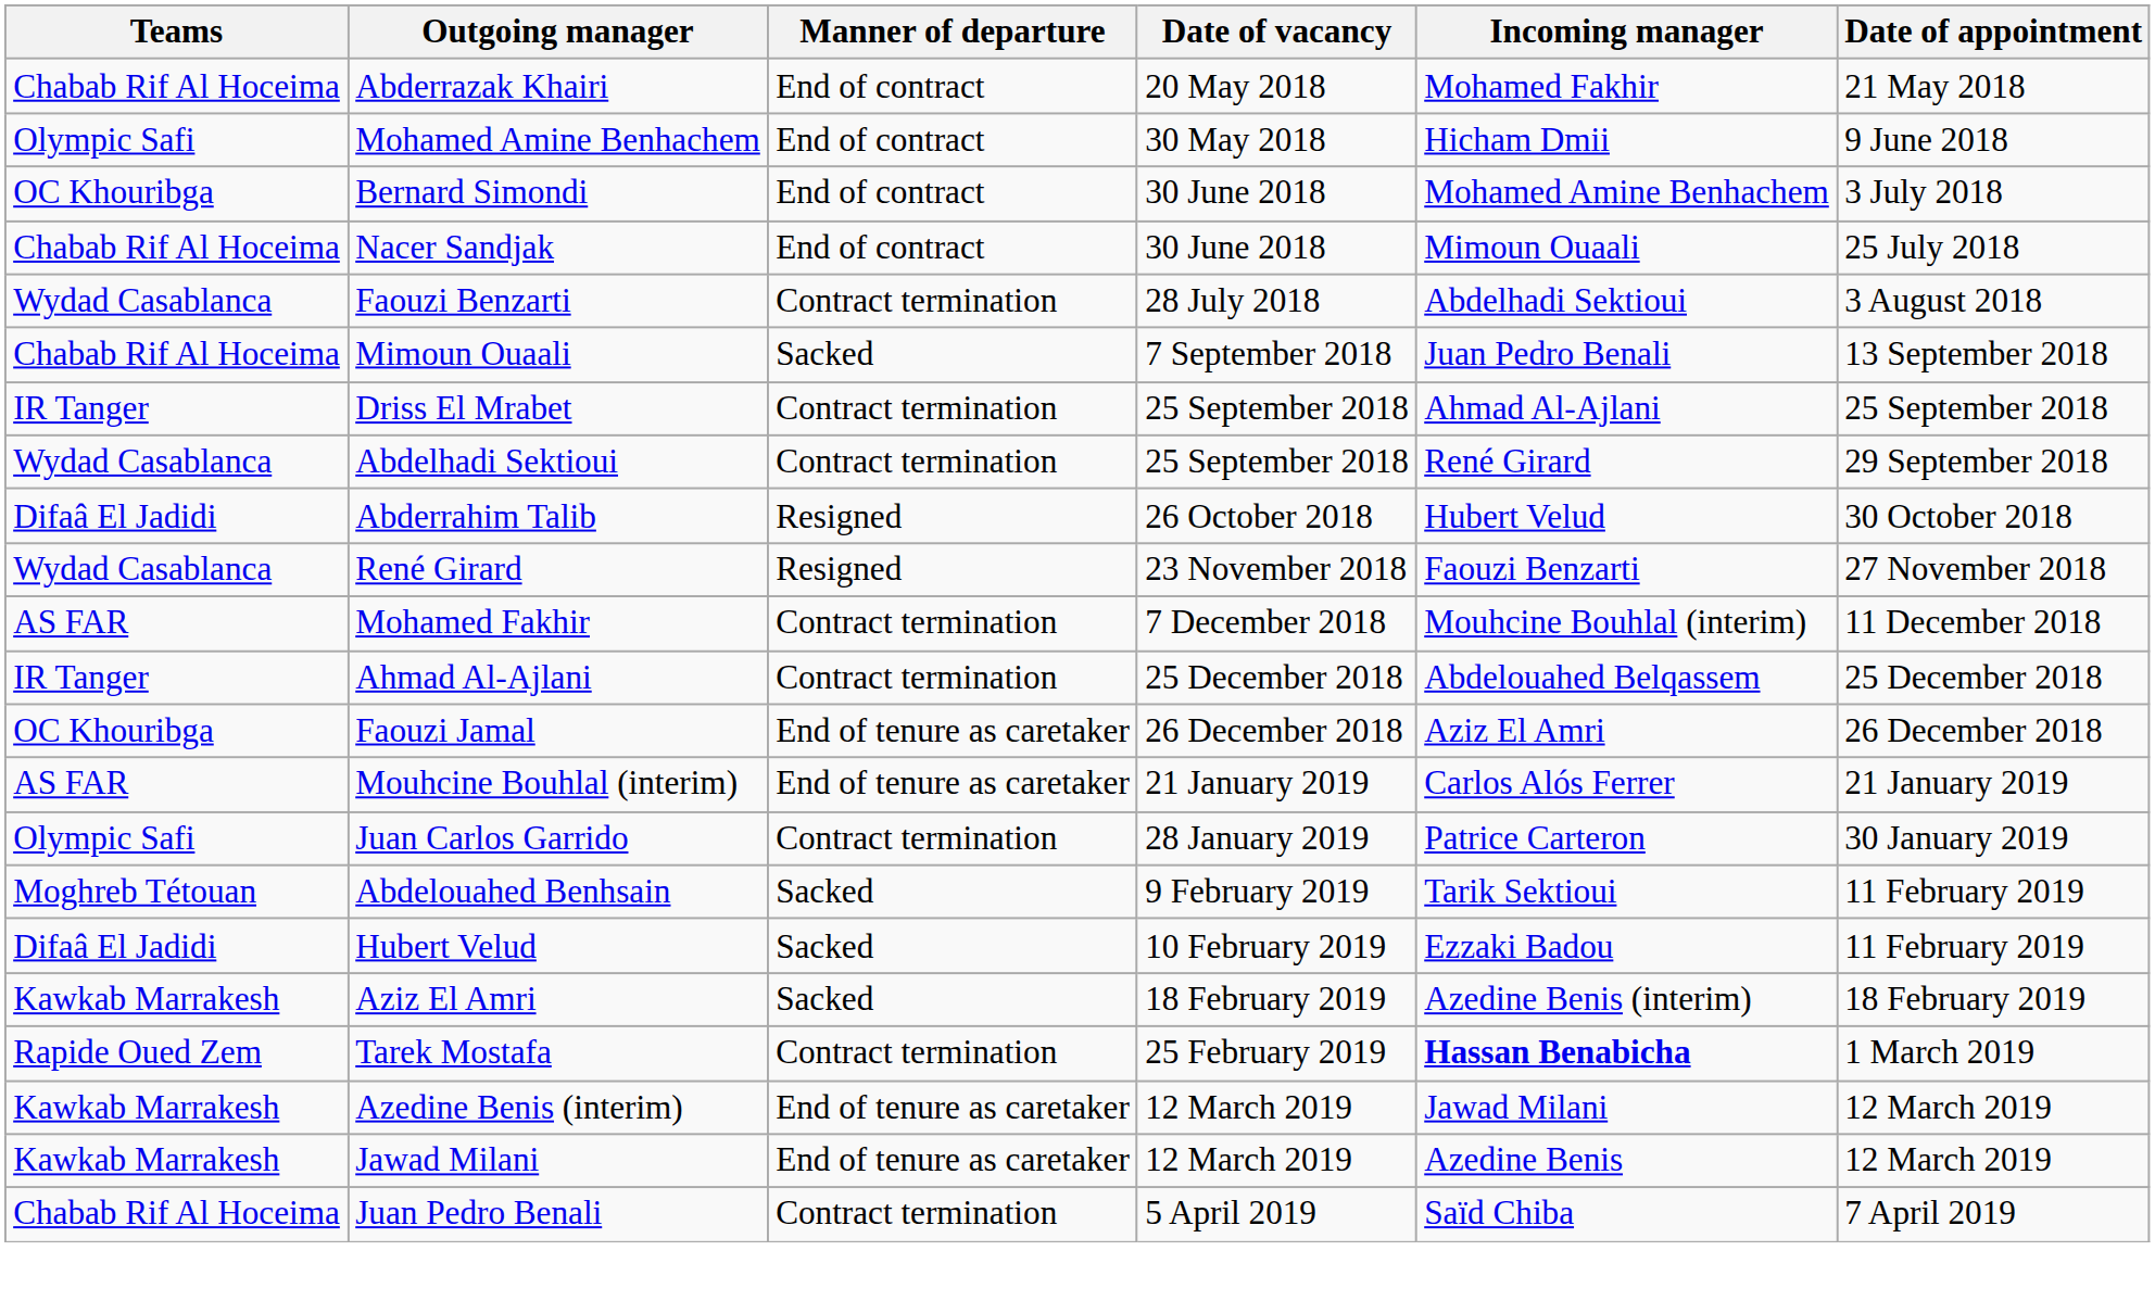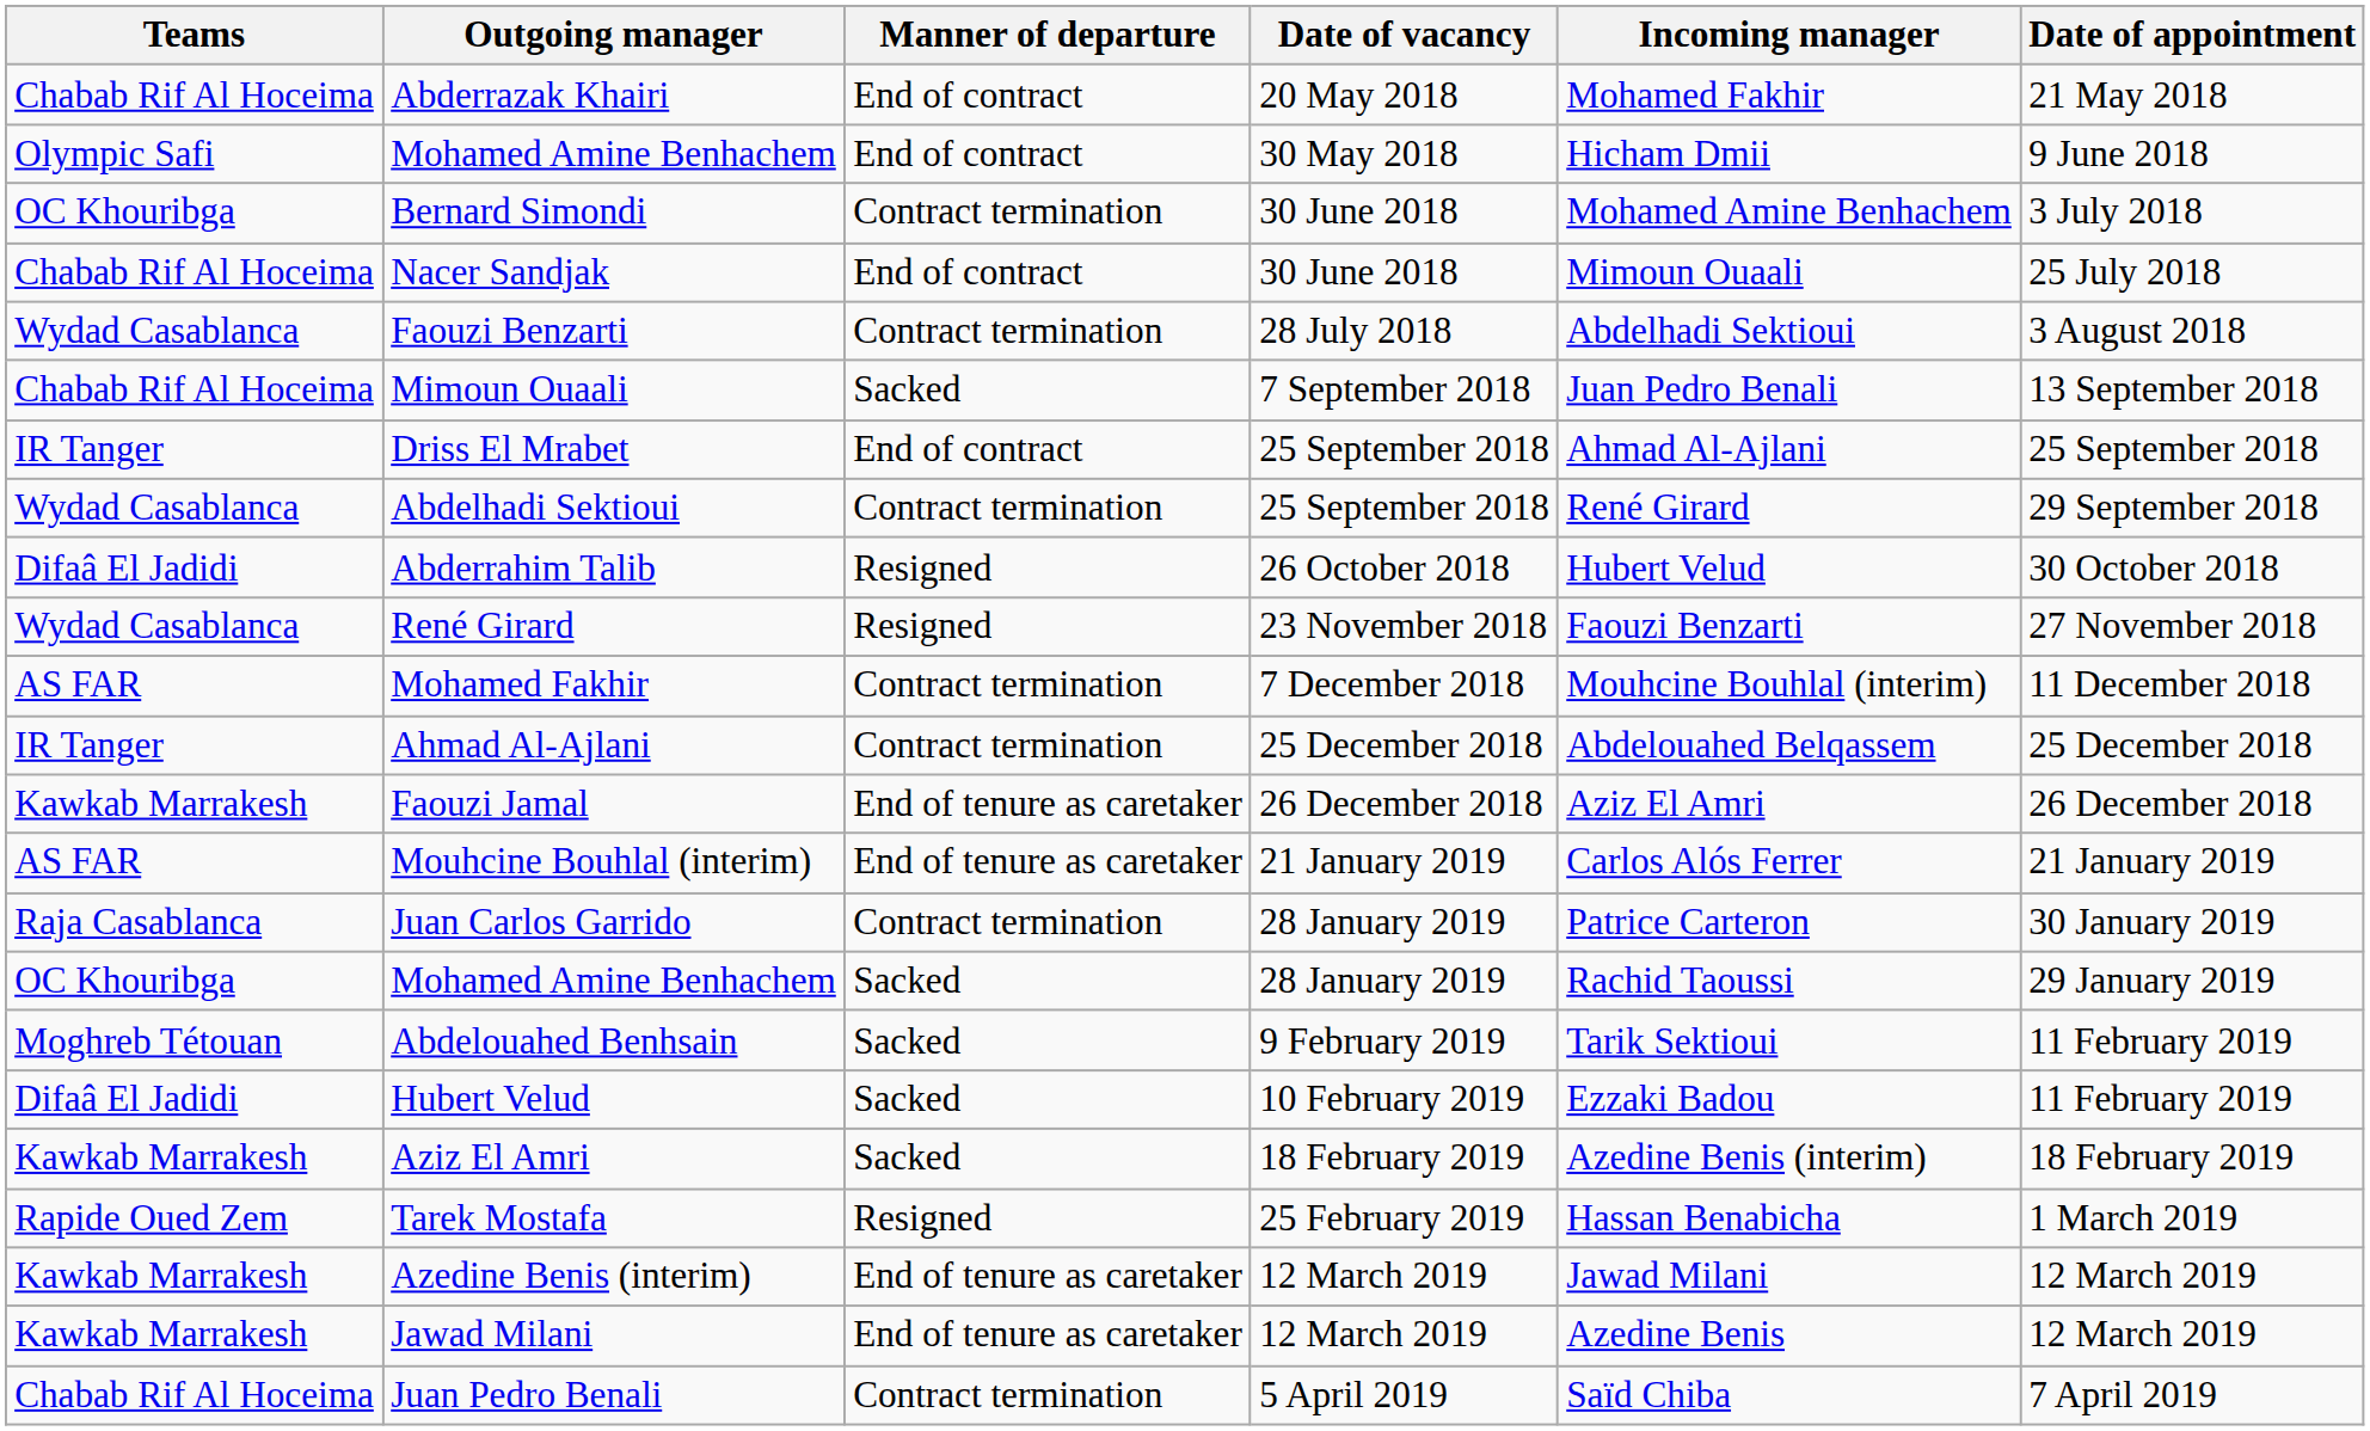Bernard Simondi | Manner of departure: End of contract -> Contract termination
Driss El Mrabet | Manner of departure: Contract termination -> End of contract
Faouzi Jamal | Teams: OC Khouribga -> Kawkab Marrakesh
Juan Carlos Garrido | Teams: Olympic Safi -> Raja Casablanca
+ row: OC Khouribga | Mohamed Amine Benhachem | Sacked | 28 January 2019 | Rachid Taoussi | 29 January 2019
Tarek Mostafa | Manner of departure: Contract termination -> Resigned
Tarek Mostafa | Incoming manager: bold -> normal
